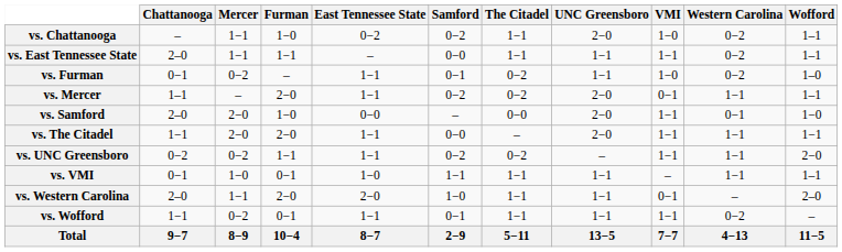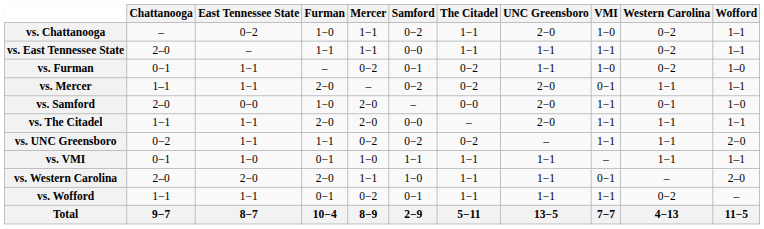columns swapped: East Tennessee State <-> Mercer
